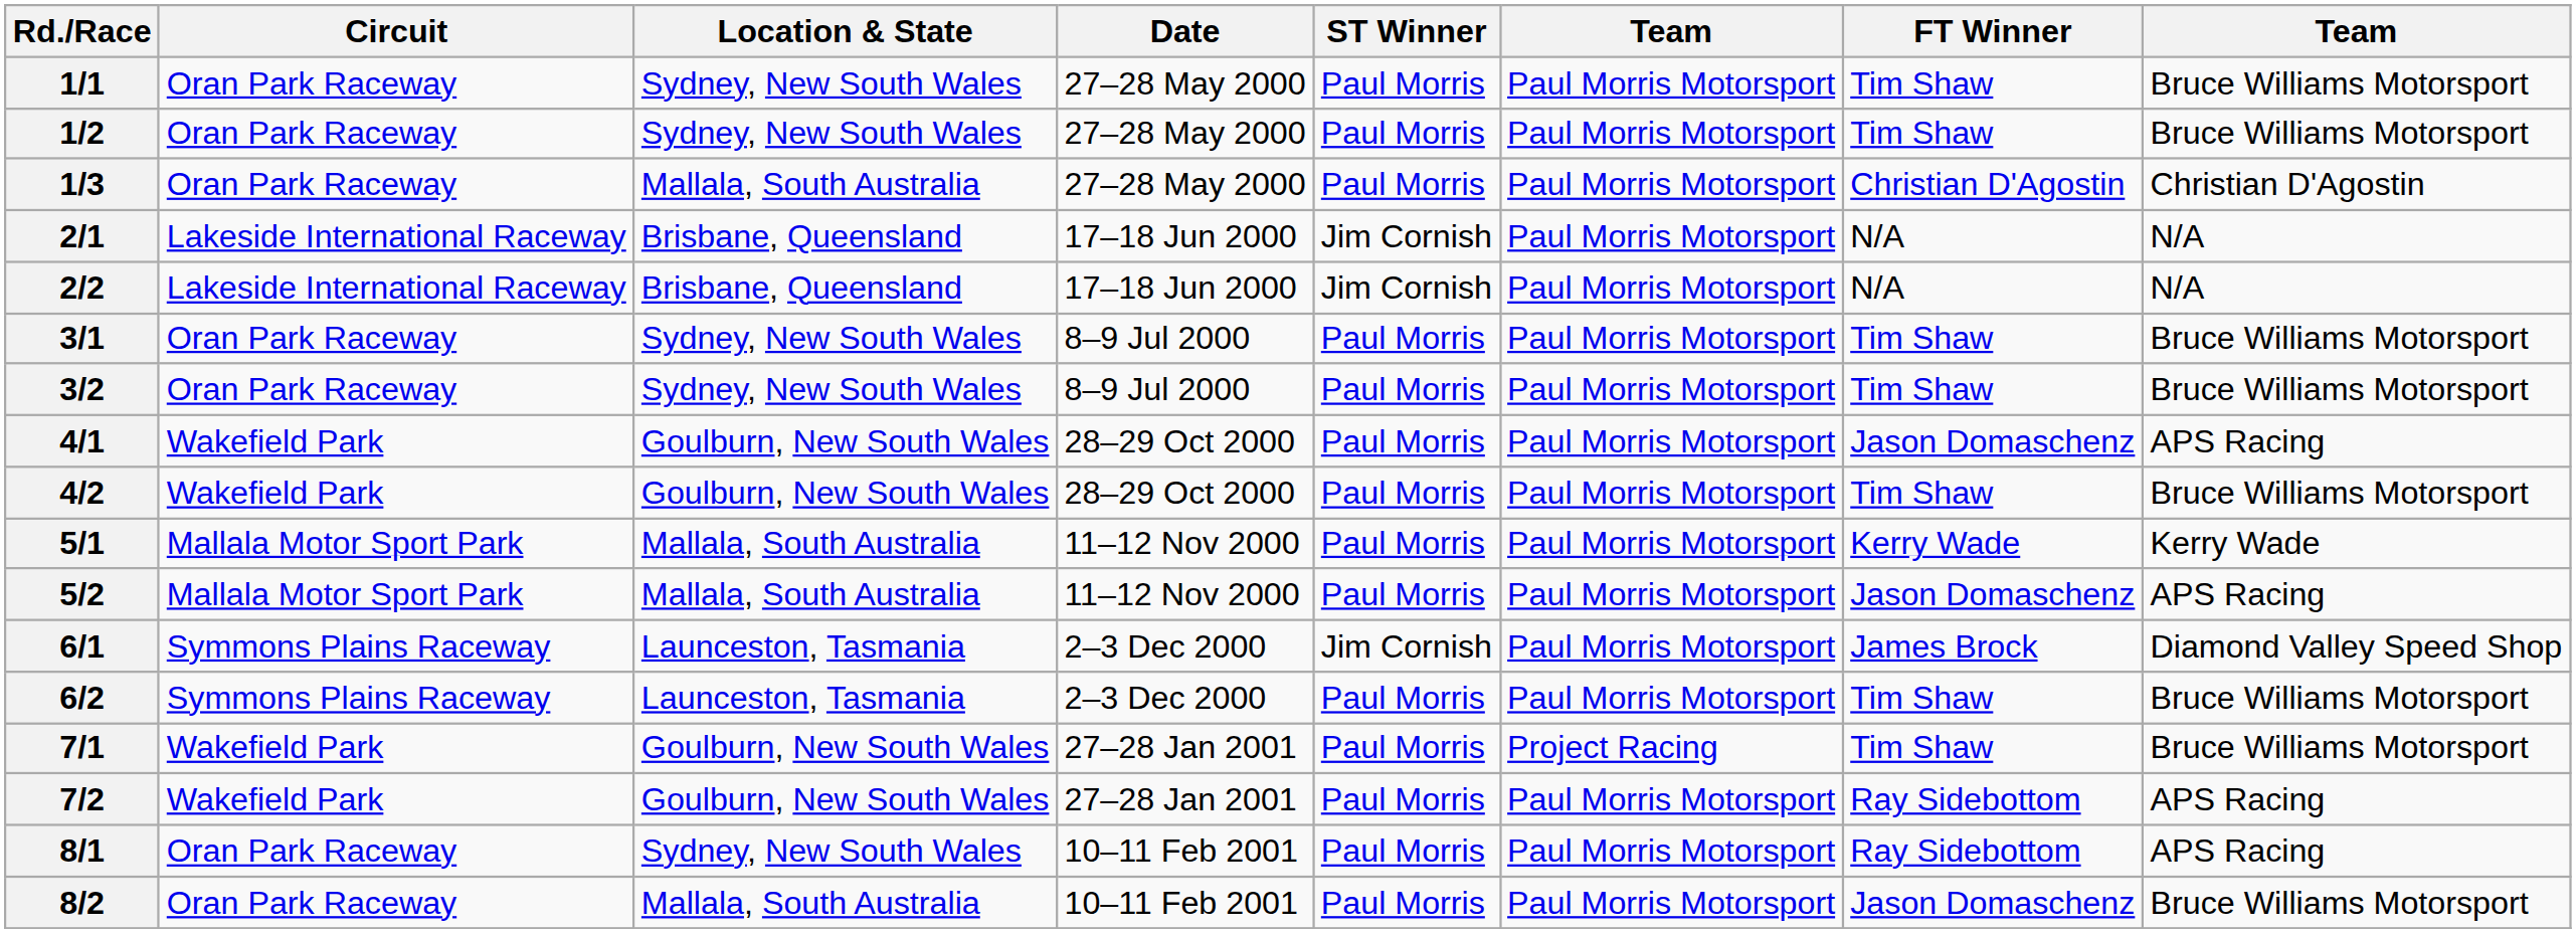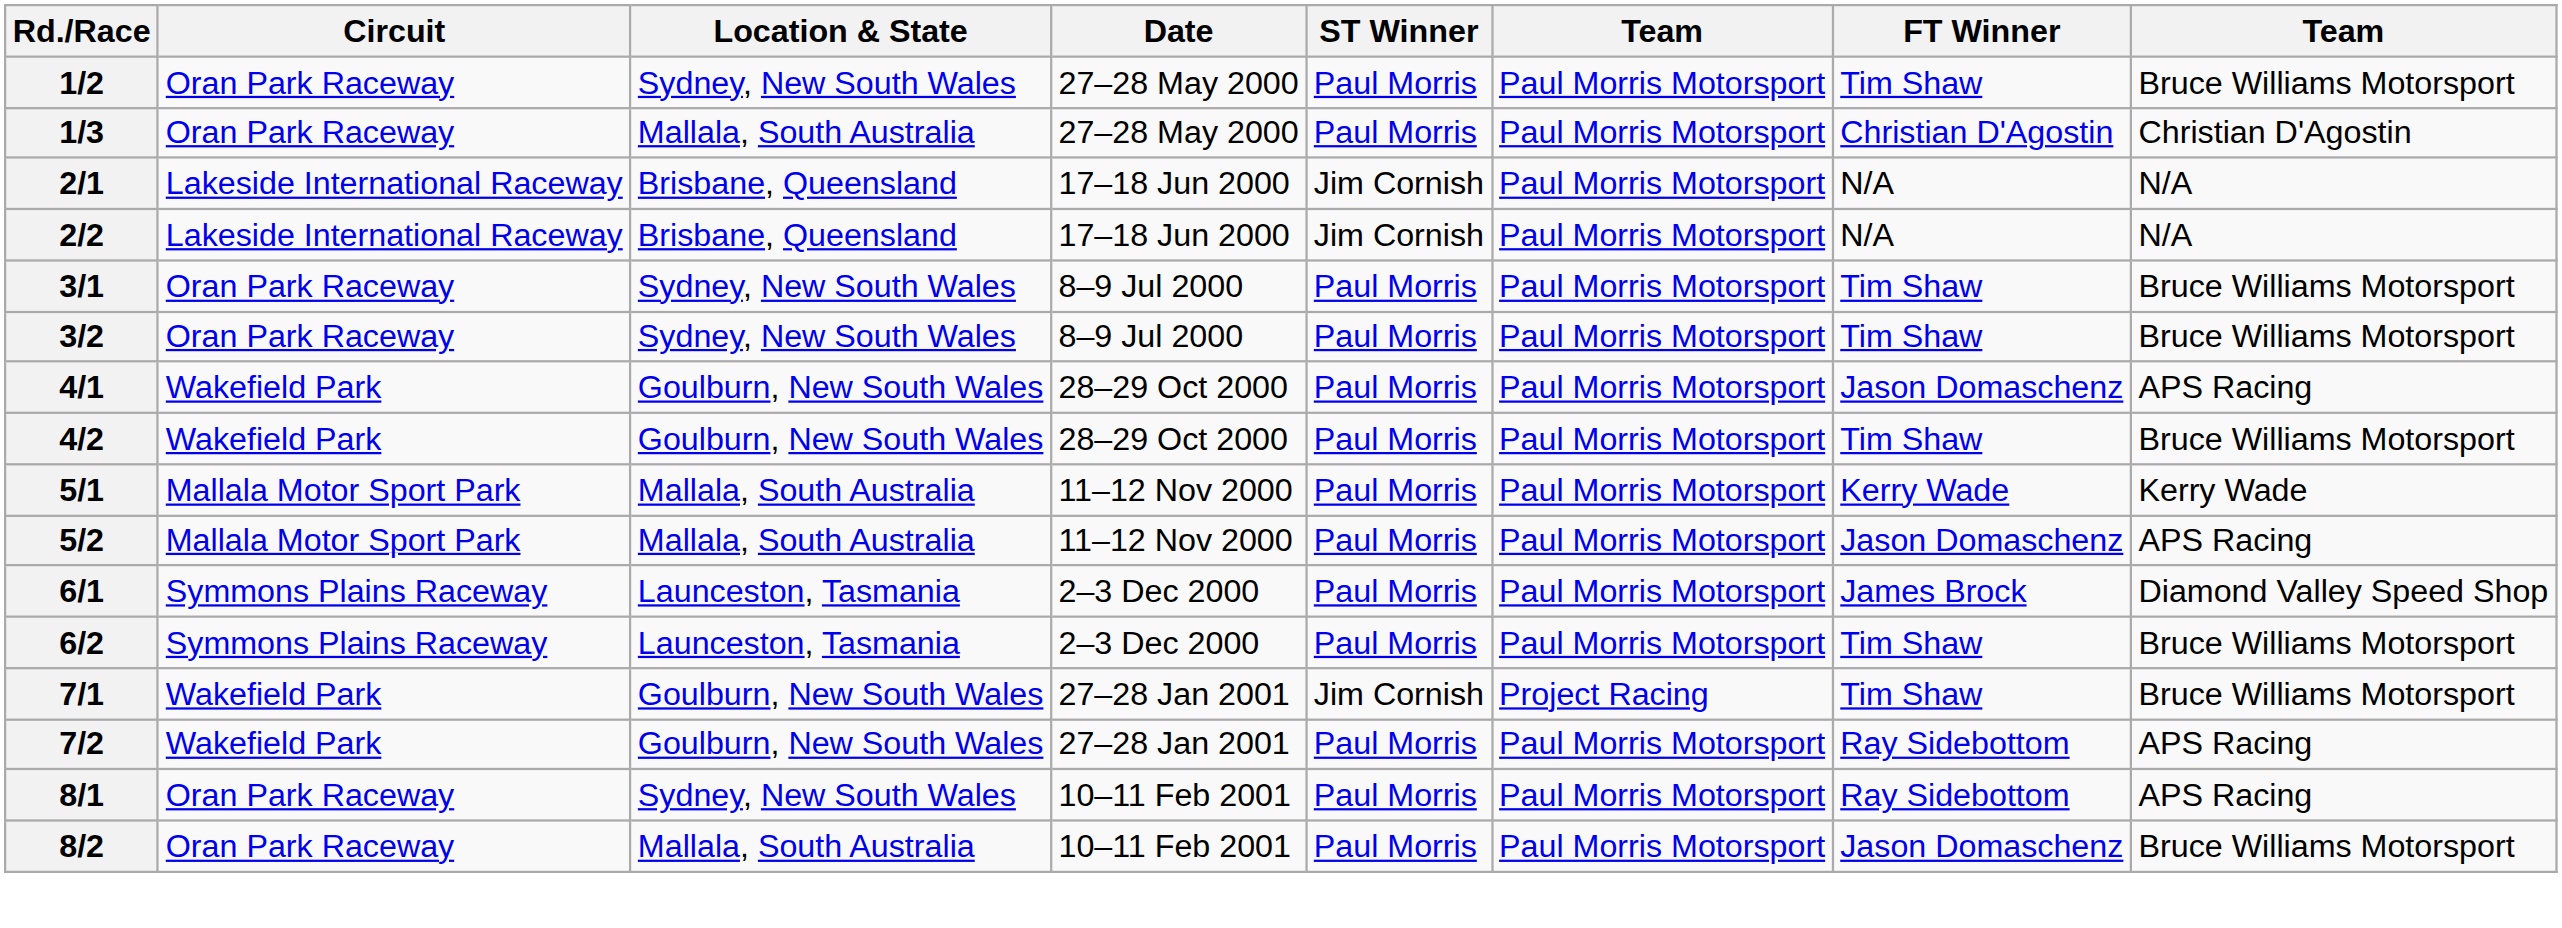- row: 1/1 | Oran Park Raceway | Sydney, New South Wales | 27–28 May 2000 | Paul Morris | Paul Morris Motorsport | Tim Shaw | Bruce Williams Motorsport
6/1 | ST Winner: Jim Cornish -> Paul Morris
7/1 | ST Winner: Paul Morris -> Jim Cornish
